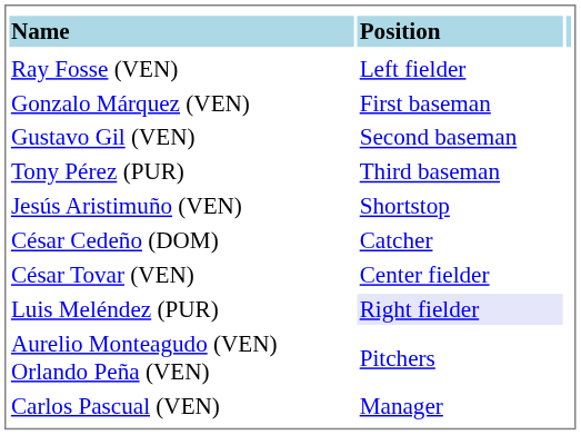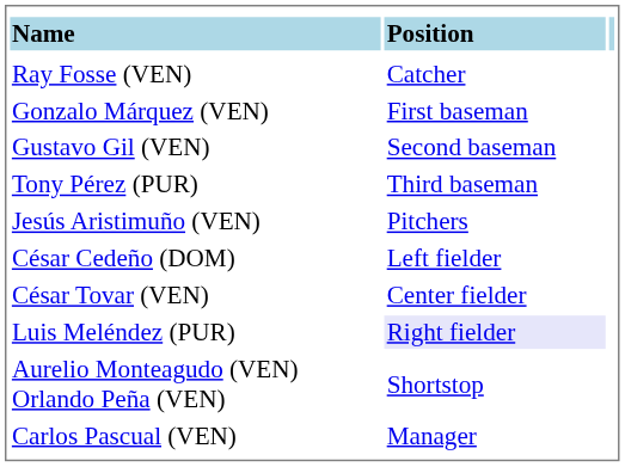Ray Fosse (VEN) | column 2: Left fielder -> Catcher
Jesús Aristimuño (VEN) | column 2: Shortstop -> Pitchers
César Cedeño (DOM) | column 2: Catcher -> Left fielder
Aurelio Monteagudo (VEN) Orlando Peña (VEN) | column 2: Pitchers -> Shortstop
